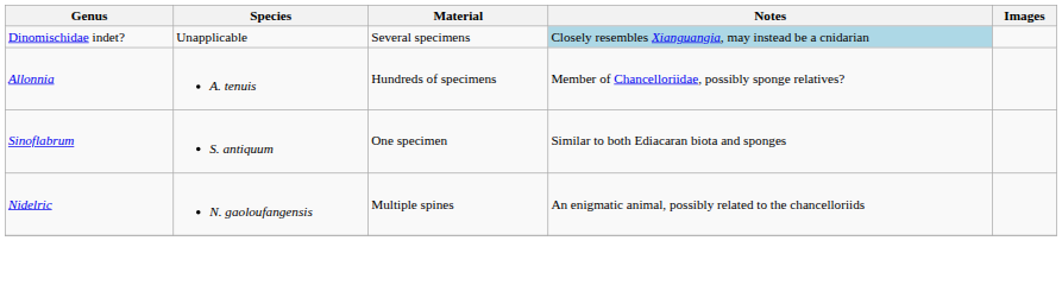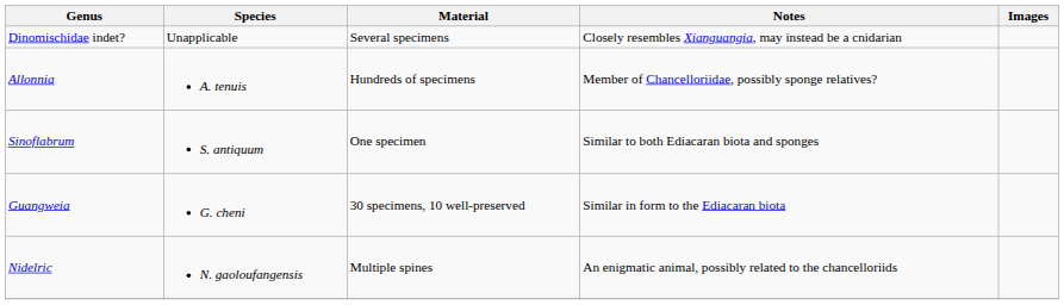Dinomischidae indet? | Notes: lightblue background -> no background
+ row: Guangweia | G. cheni | 30 specimens, 10 well-preserved | Similar in form to the Ediacaran biota
